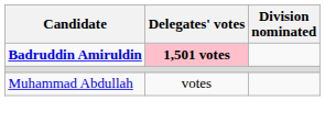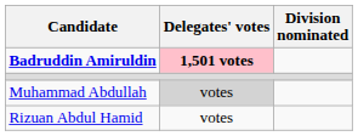Muhammad Abdullah | Delegates' votes: no background -> lightgrey background
+ row: Rizuan Abdul Hamid | votes
